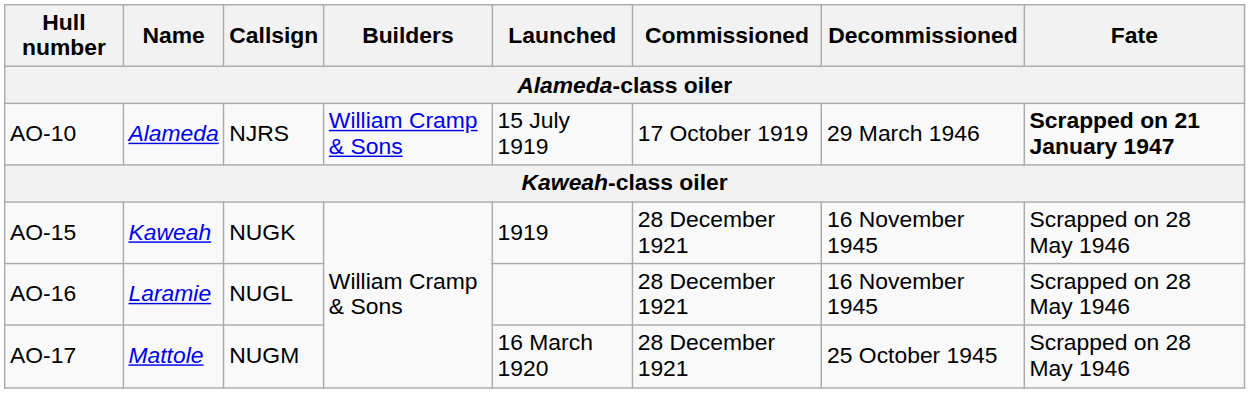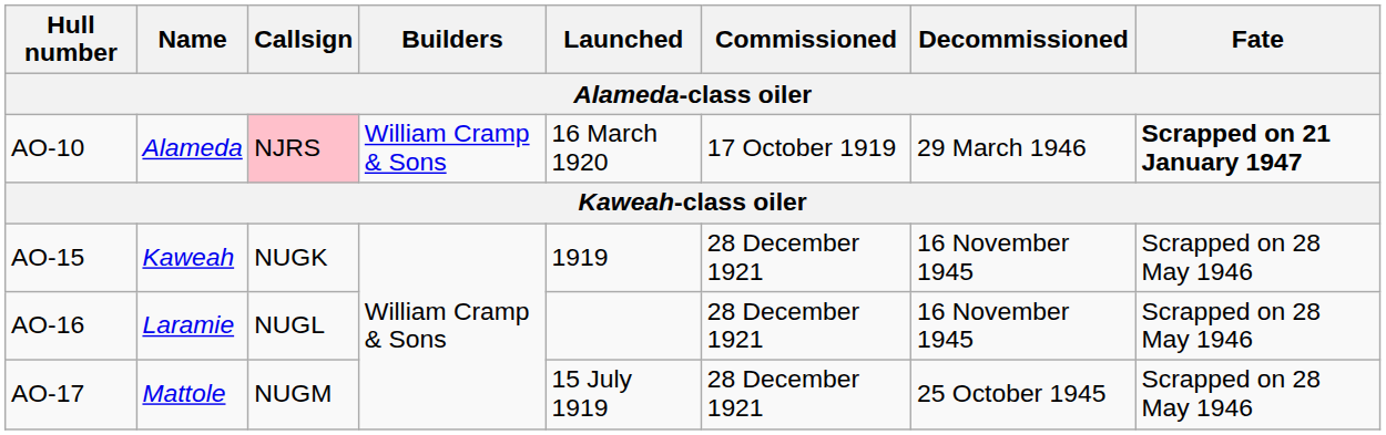AO-10 | Callsign: no background -> pink background
AO-10 | Launched: 15 July 1919 -> 16 March 1920
AO-17 | Launched: 16 March 1920 -> 15 July 1919
